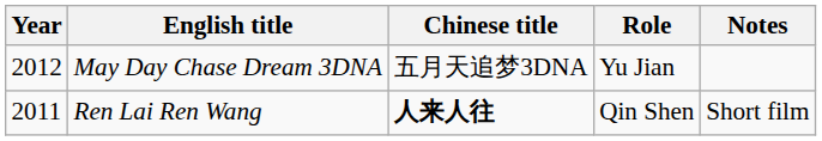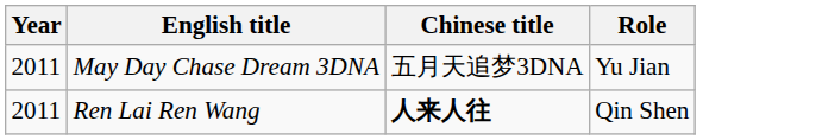- column: Notes | Short film
May Day Chase Dream 3DNA | Year: 2012 -> 2011
